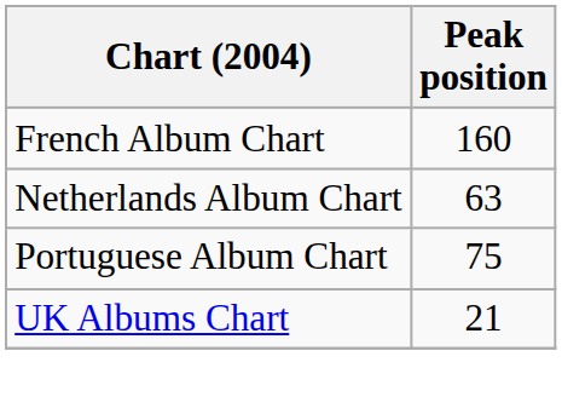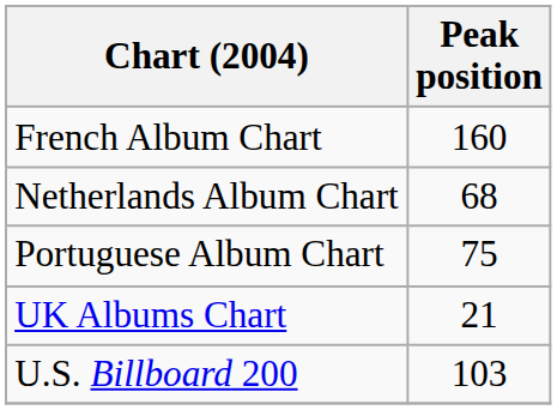Netherlands Album Chart | Peak position: 63 -> 68
+ row: U.S. Billboard 200 | 103
